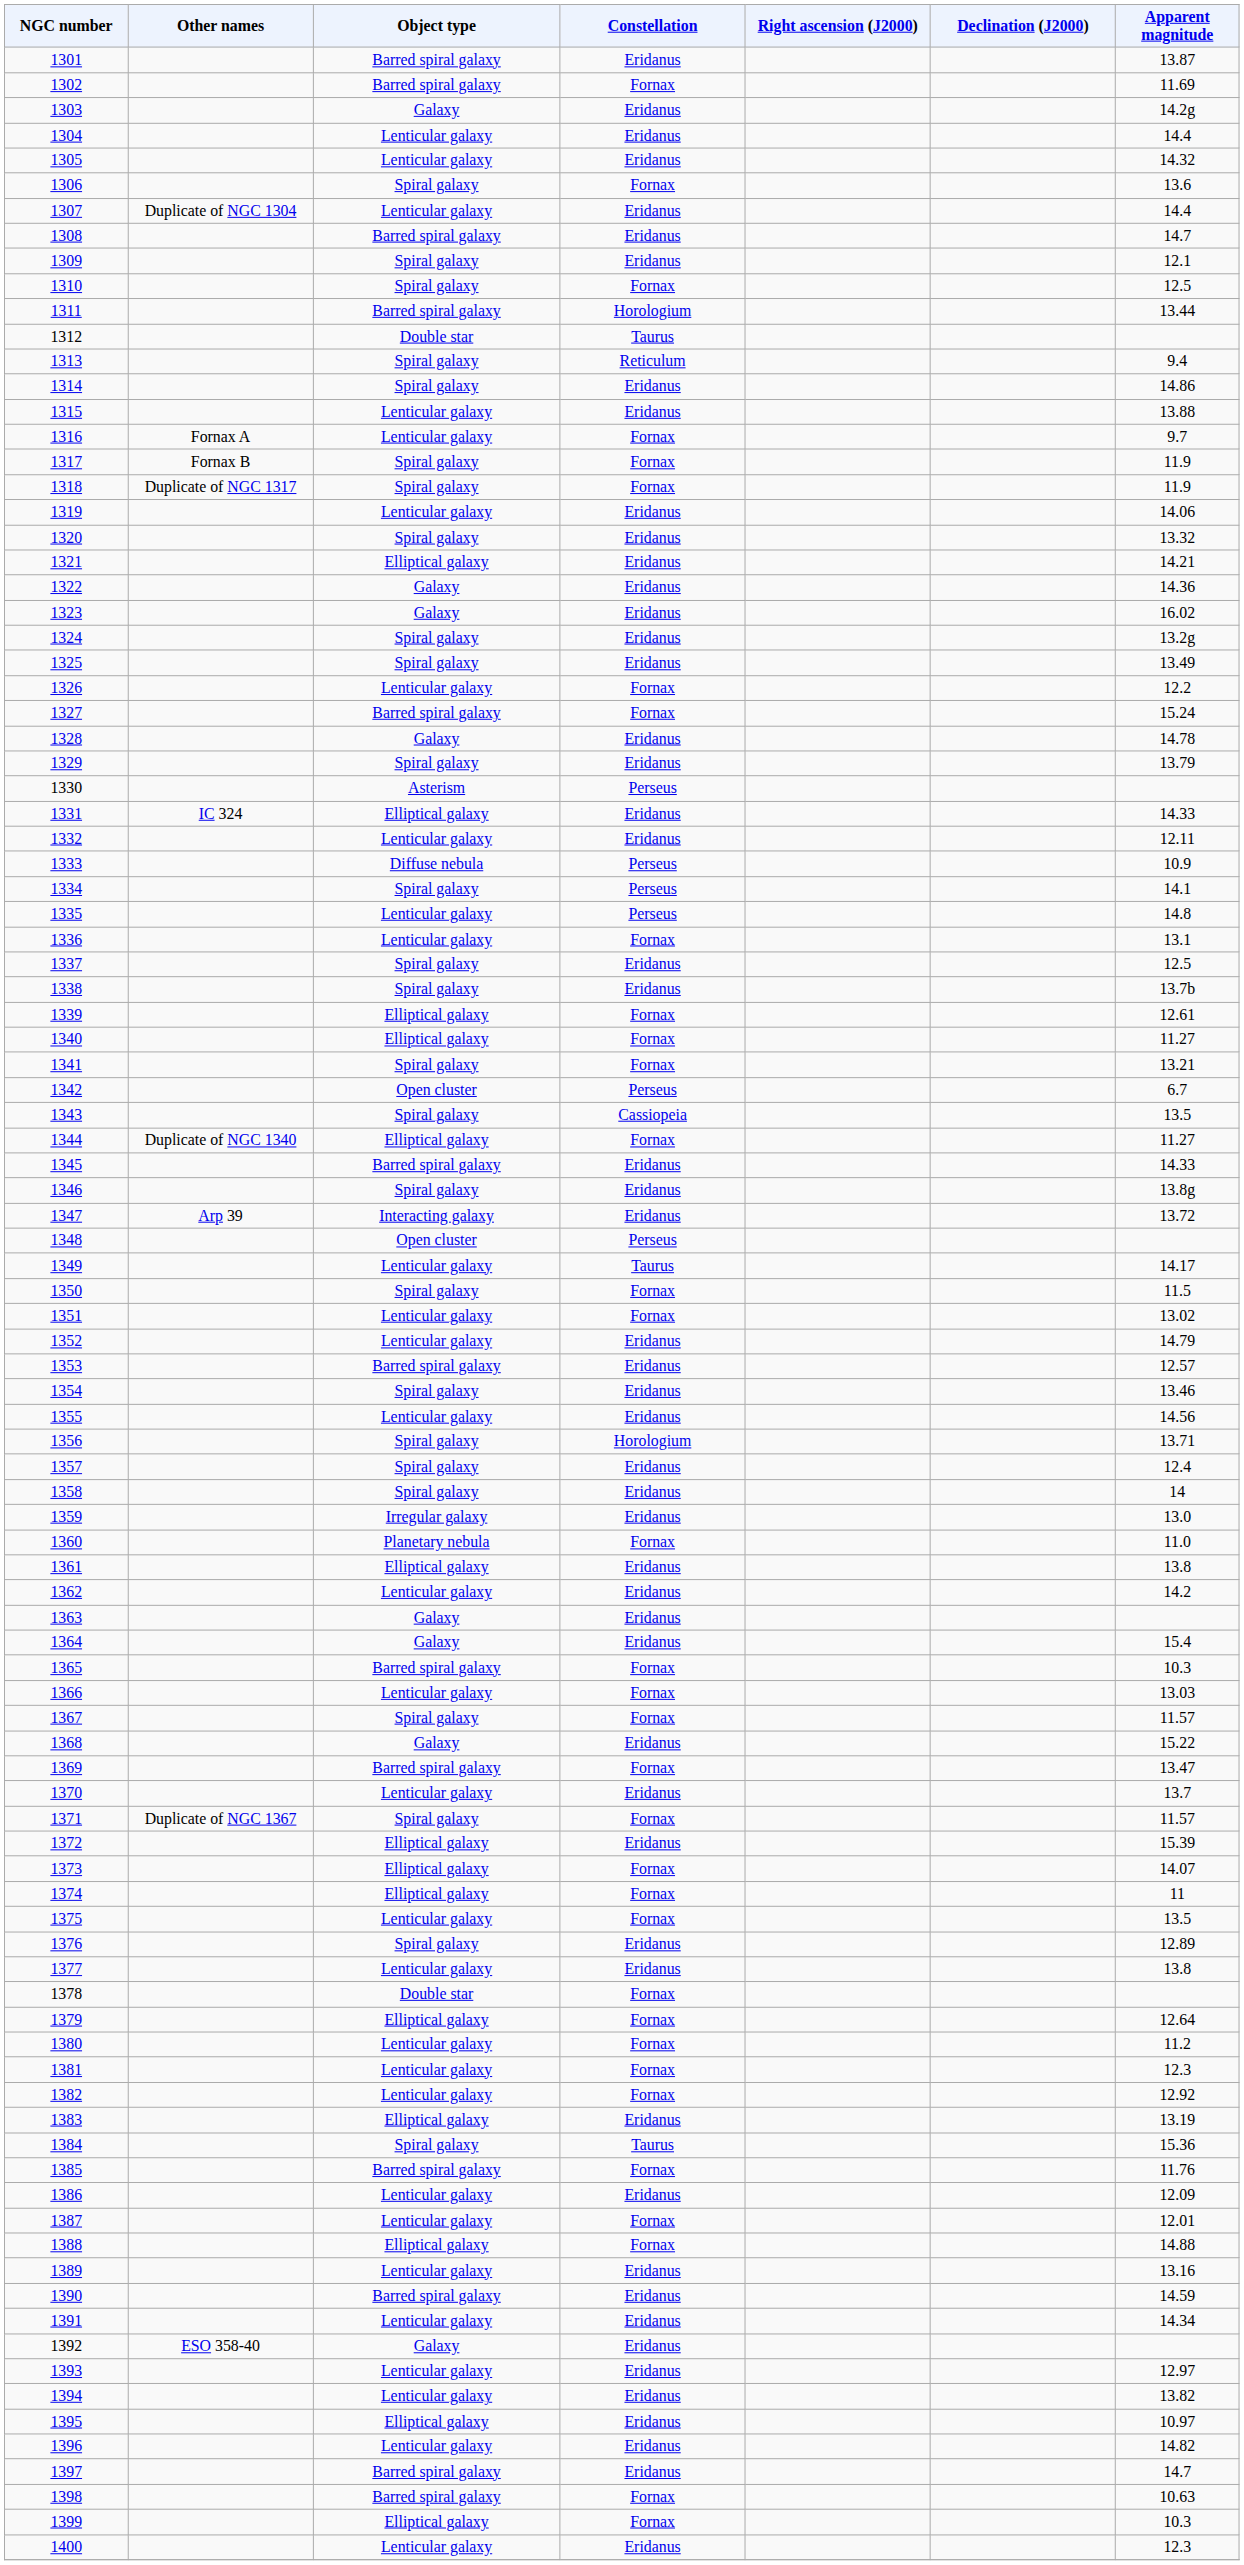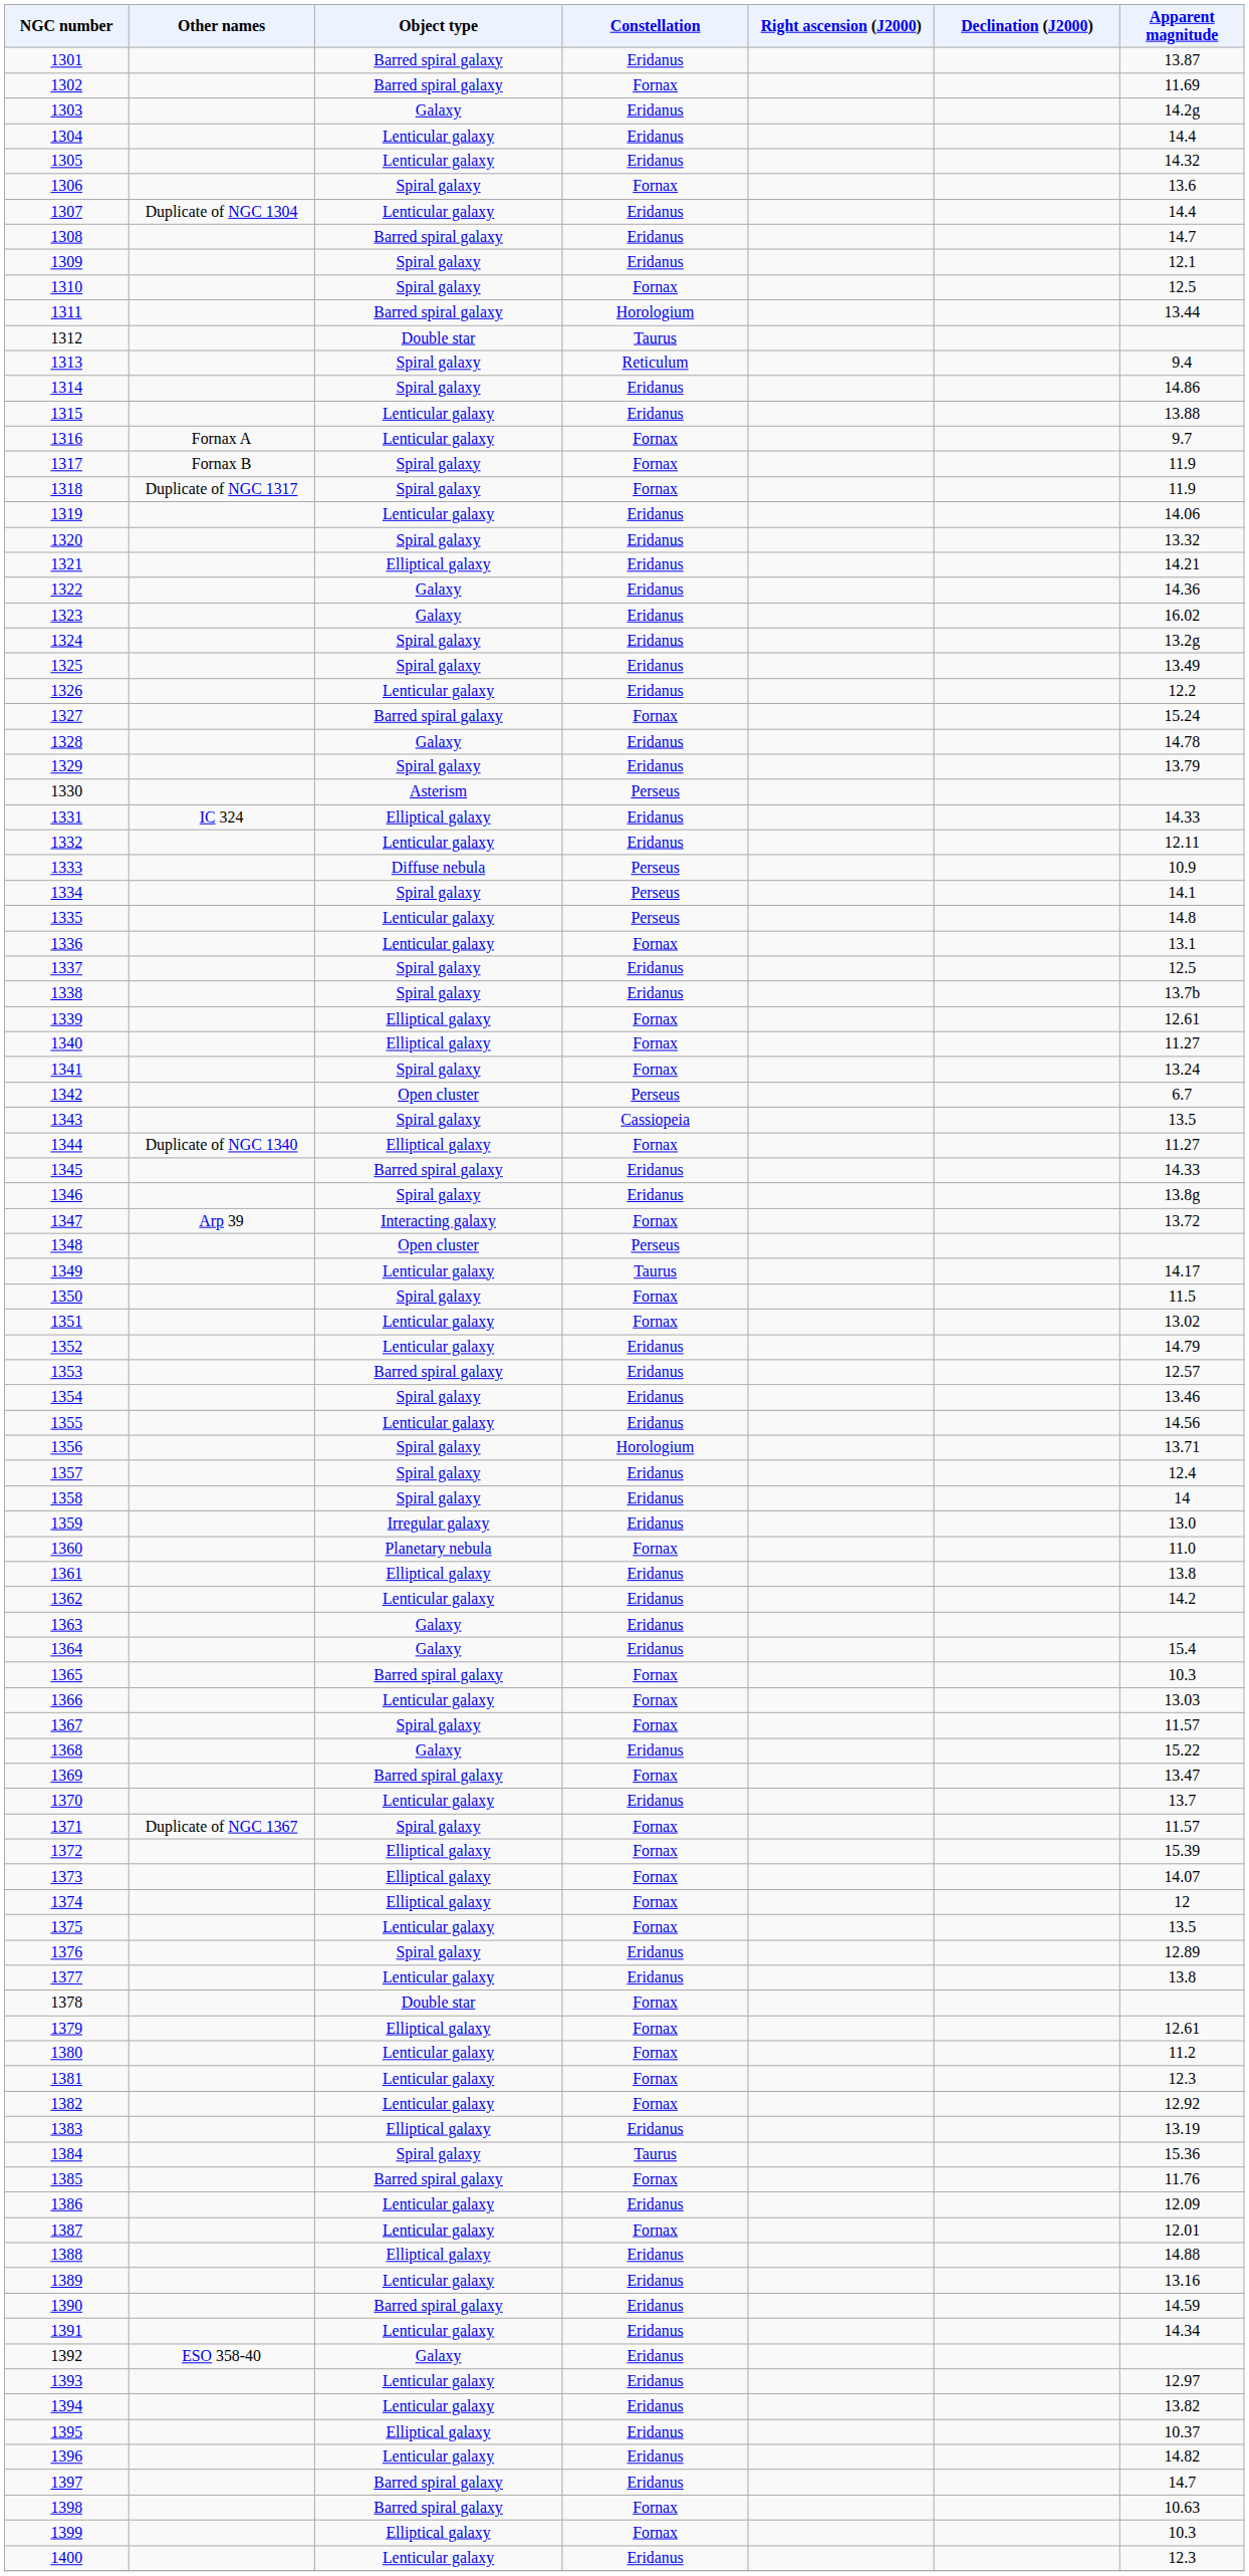1326 | Constellation: Fornax -> Eridanus
1341 | Apparent magnitude: 13.21 -> 13.24
1347 | Constellation: Eridanus -> Fornax
1372 | Constellation: Eridanus -> Fornax
1374 | Apparent magnitude: 11 -> 12
1379 | Apparent magnitude: 12.64 -> 12.61
1388 | Constellation: Fornax -> Eridanus
1395 | Apparent magnitude: 10.97 -> 10.37
